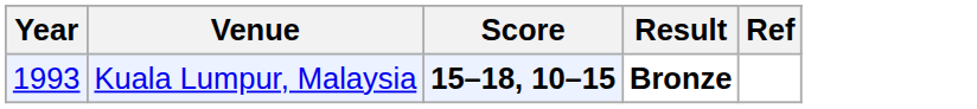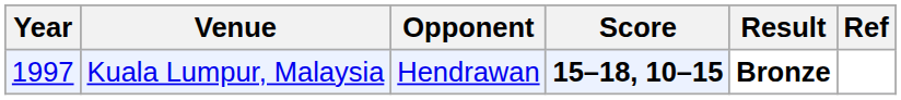+ column: Opponent | Hendrawan
Kuala Lumpur, Malaysia | Year: 1993 -> 1997
